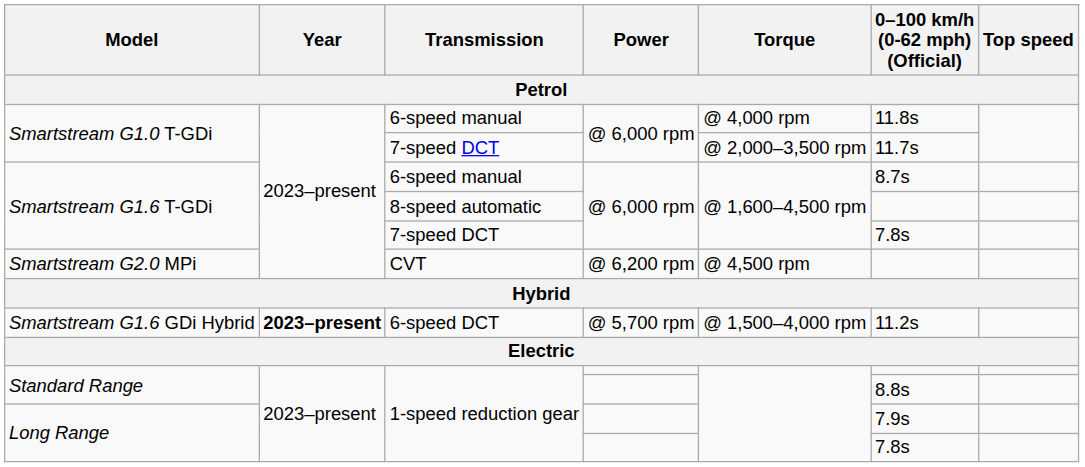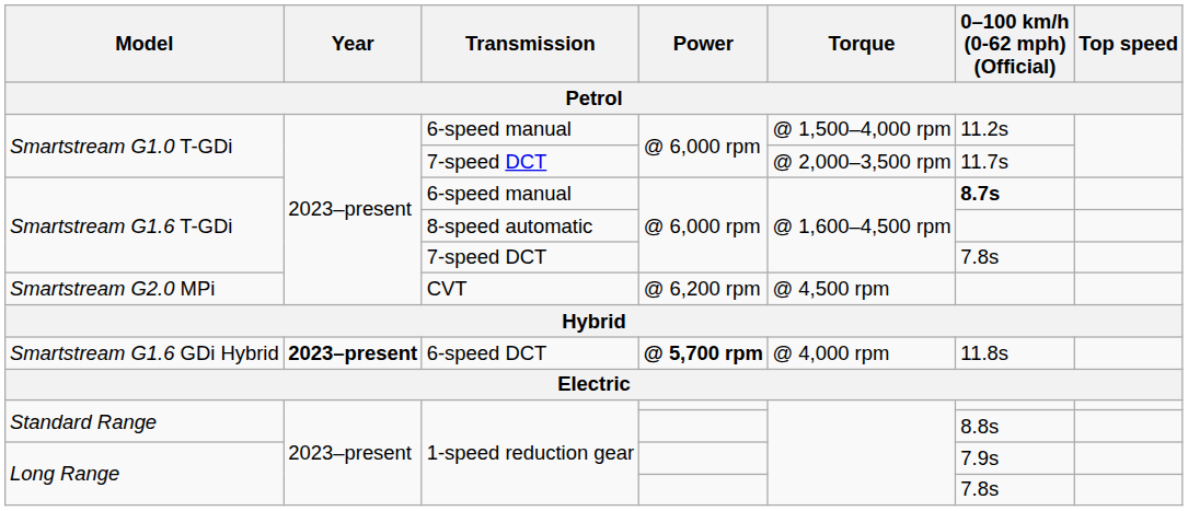Smartstream G1.0 T-GDi / 6-speed manual | Torque: @ 4,000 rpm -> @ 1,500–4,000 rpm
Smartstream G1.0 T-GDi / 6-speed manual | 0–100 km/h (0-62 mph) (Official): 11.8s -> 11.2s
Smartstream G1.6 T-GDi / 6-speed manual | 0–100 km/h (0-62 mph) (Official): normal -> bold
Smartstream G1.6 GDi Hybrid | Power: normal -> bold
Smartstream G1.6 GDi Hybrid | Torque: @ 1,500–4,000 rpm -> @ 4,000 rpm
Smartstream G1.6 GDi Hybrid | 0–100 km/h (0-62 mph) (Official): 11.2s -> 11.8s
